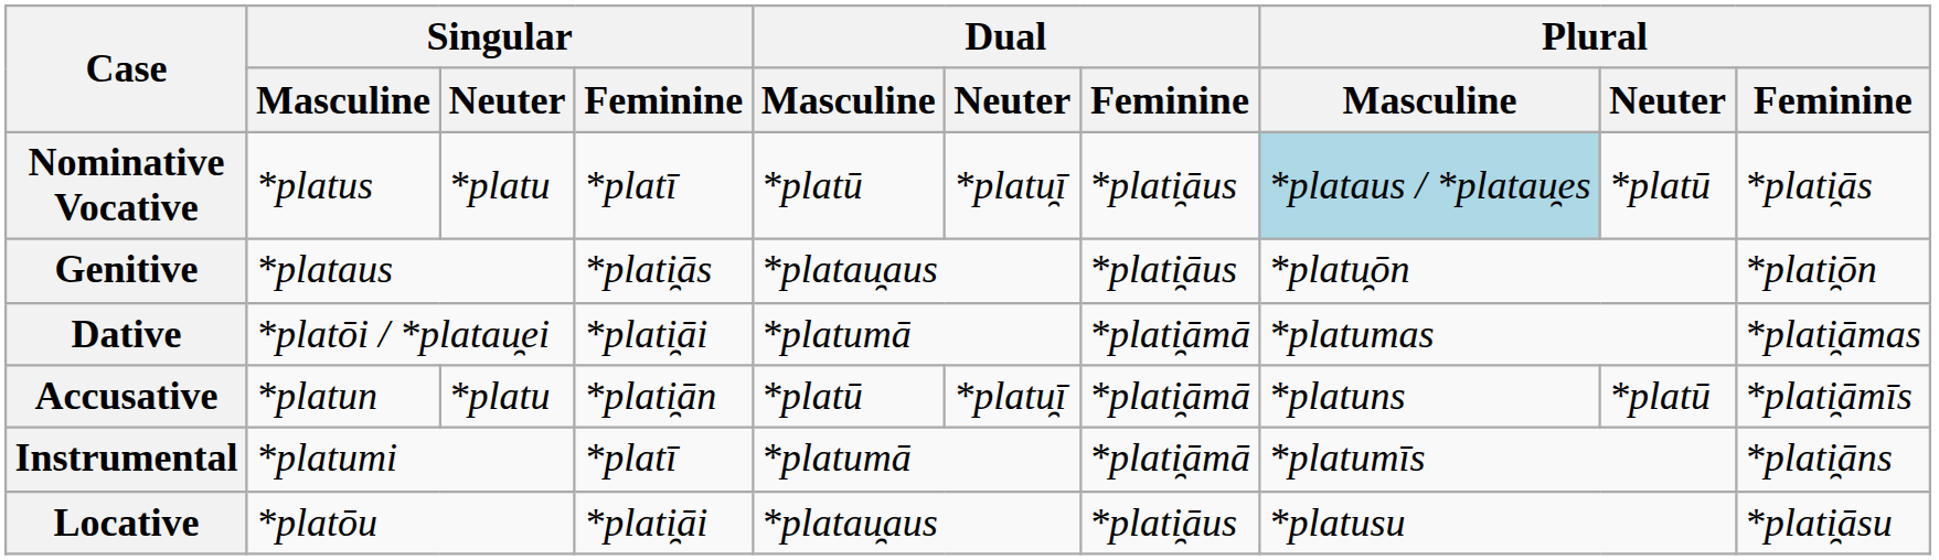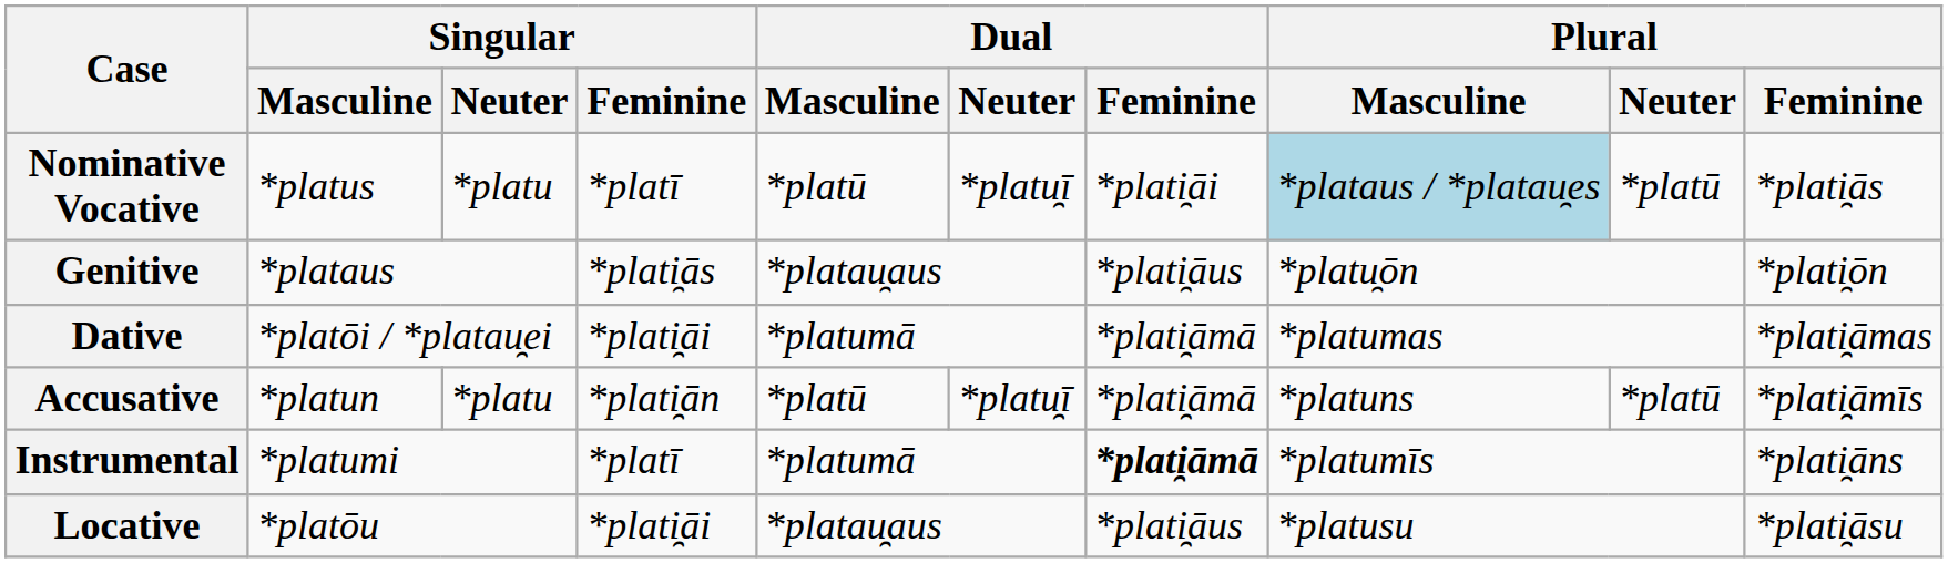Nominative Vocative | Dual / Feminine: *plati̯āus -> *plati̯āi
Instrumental | Dual / Feminine: normal -> bold
